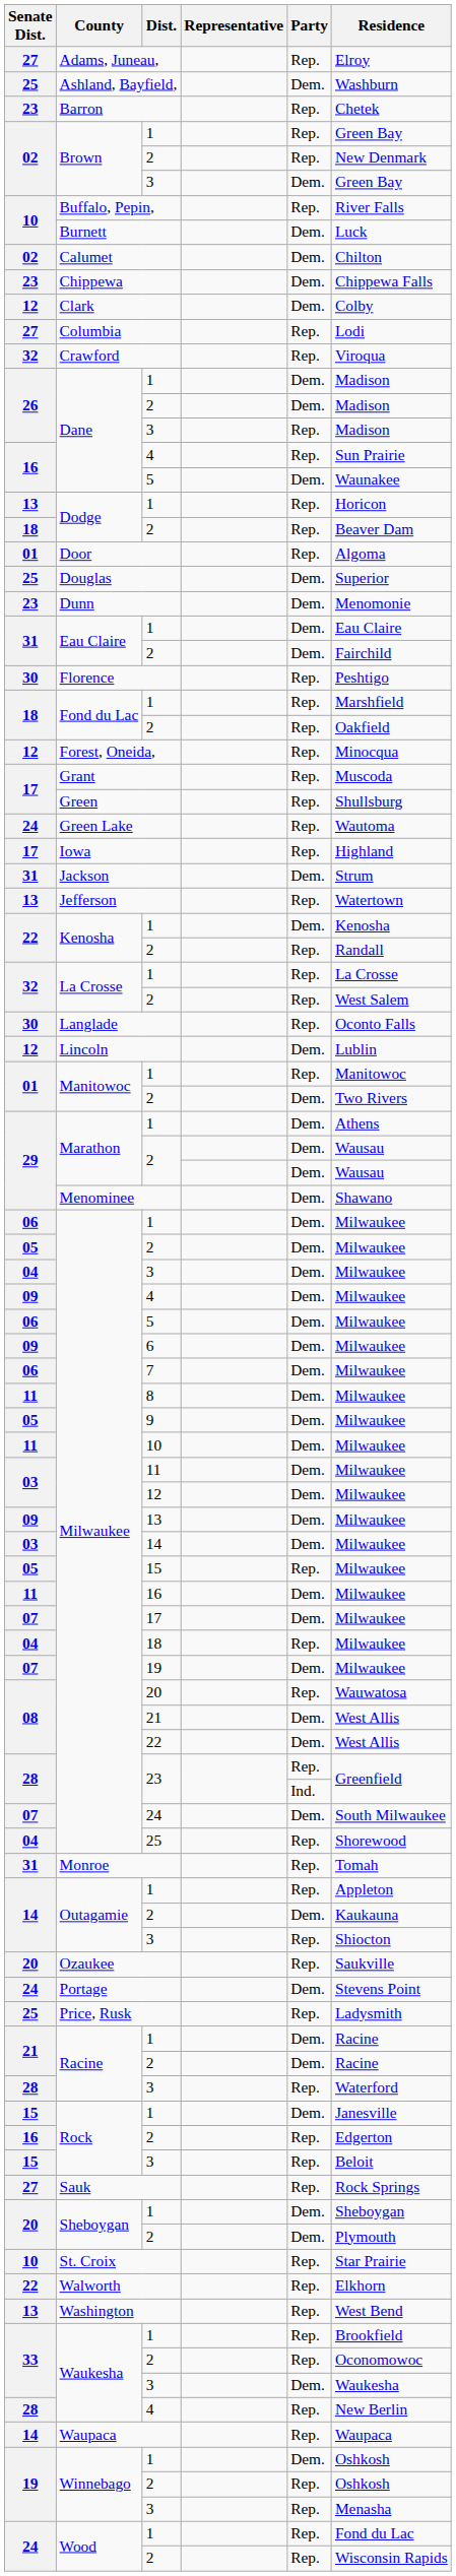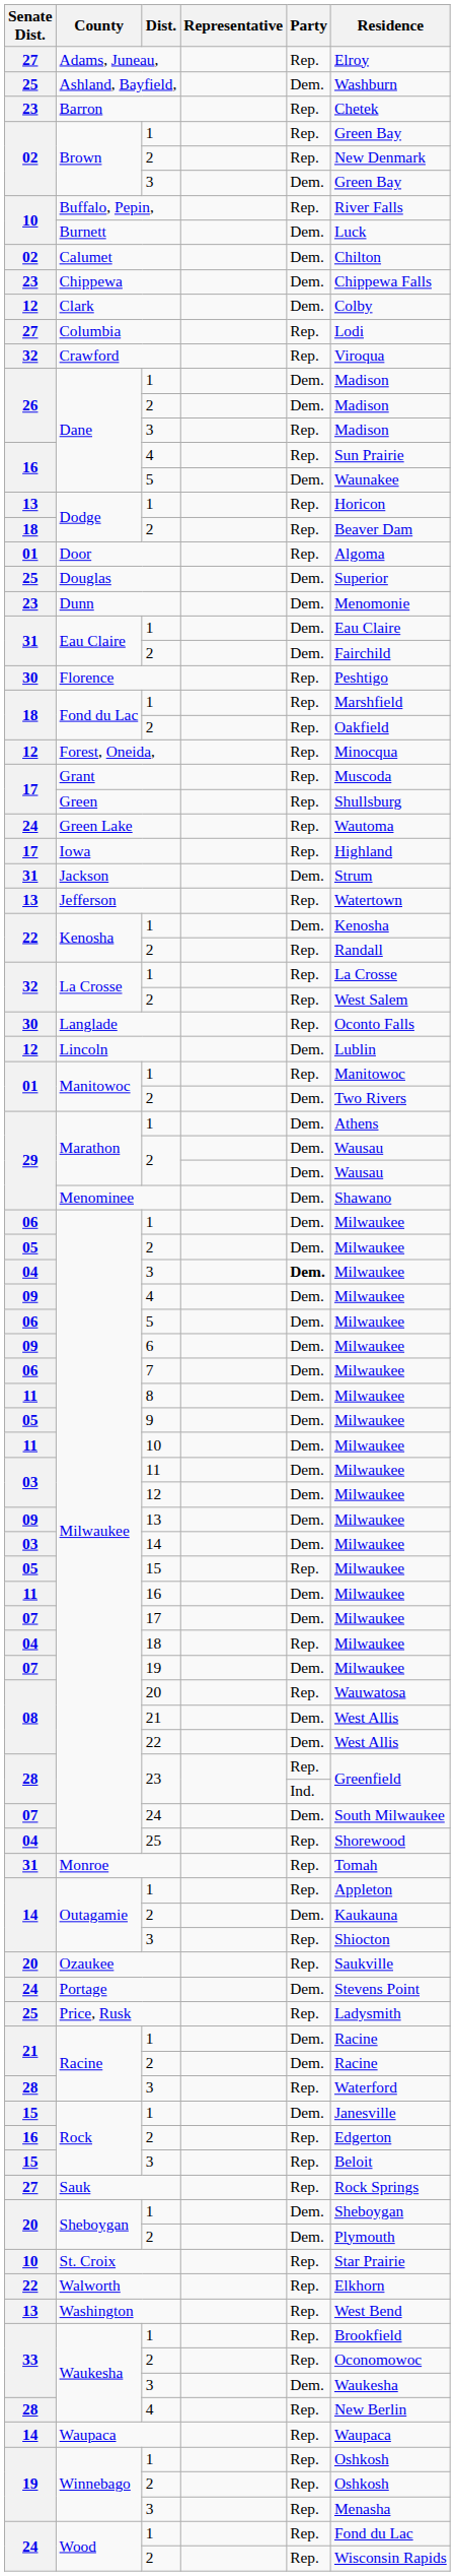Milwaukee / 3 | Party: normal -> bold
Winnebago / 1 | Party: Dem. -> Rep.
